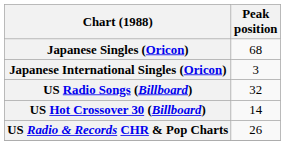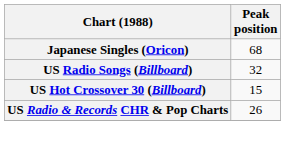- row: Japanese International Singles (Oricon) | 3
US Hot Crossover 30 (Billboard) | Peak position: 14 -> 15
